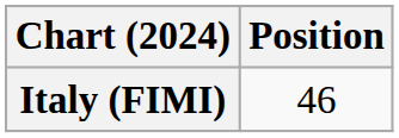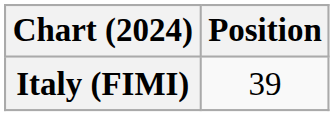Italy (FIMI) | Position: 46 -> 39
